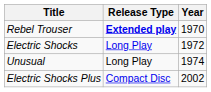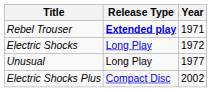Rebel Trouser | Year: 1970 -> 1971
Unusual | Year: 1974 -> 1977
